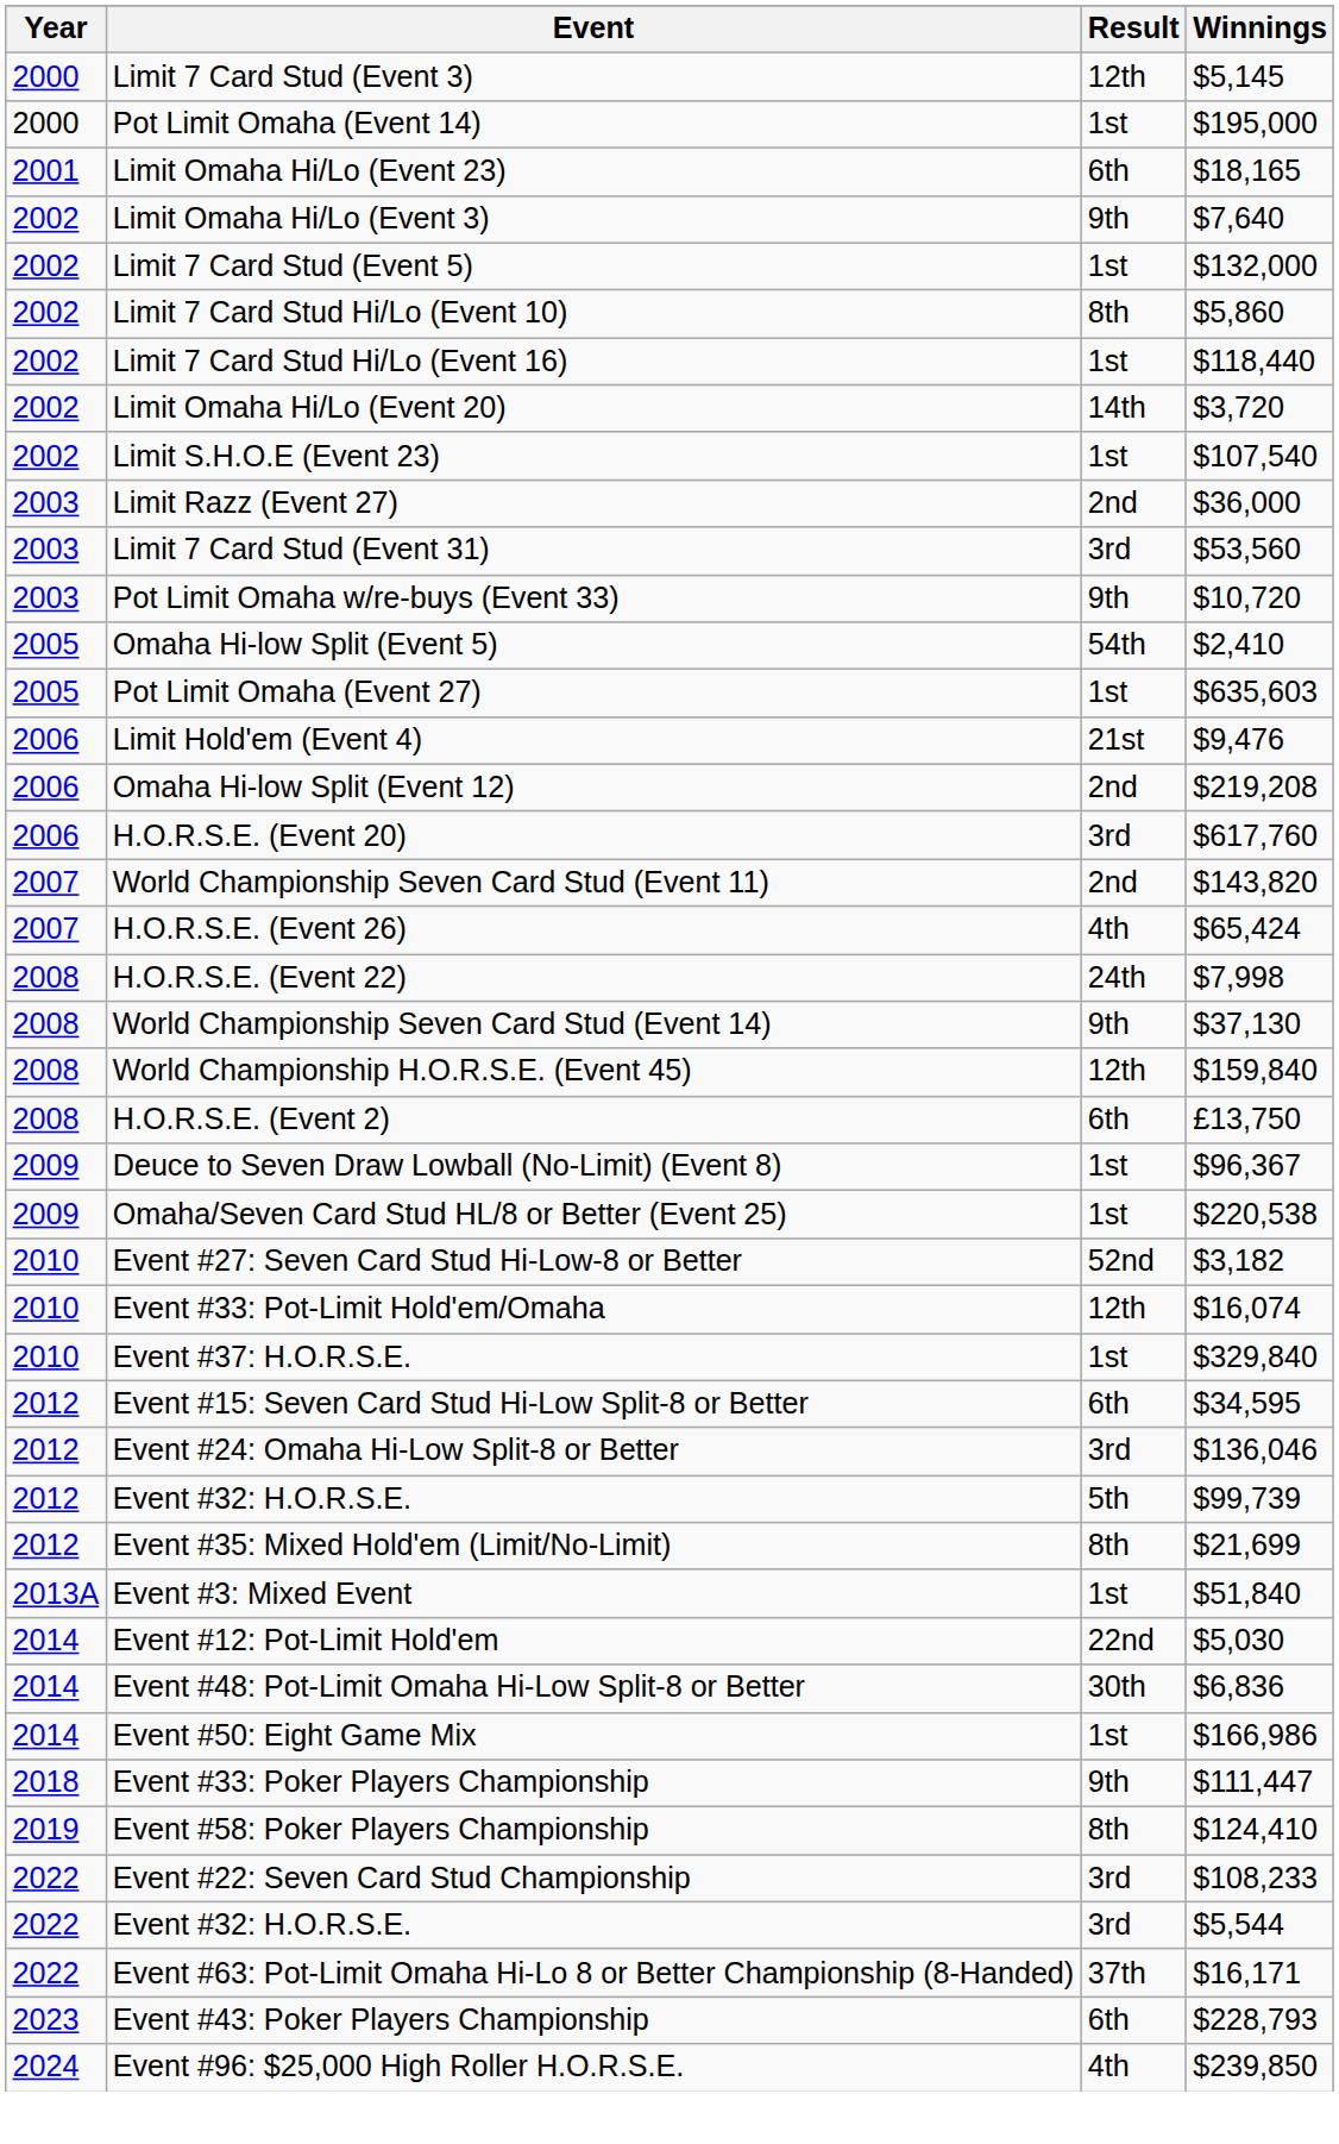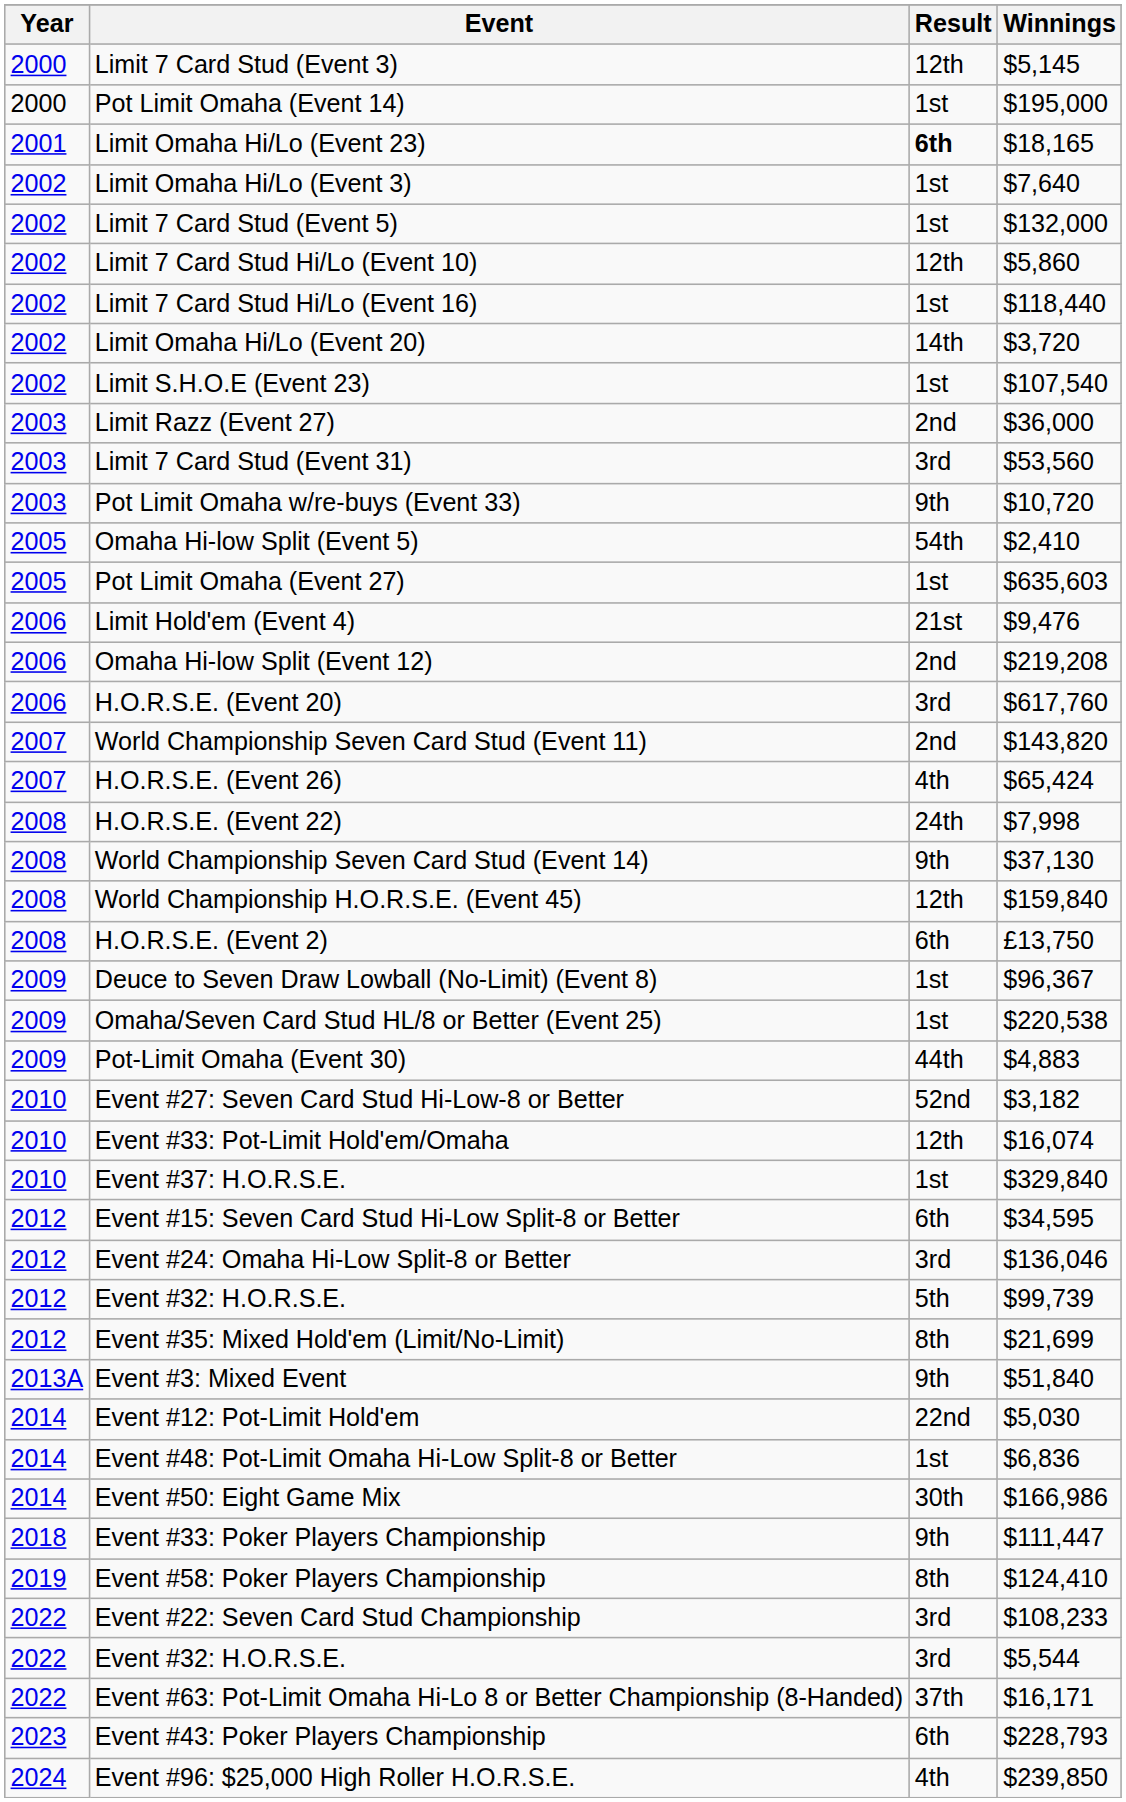Limit Omaha Hi/Lo (Event 23) | Result: normal -> bold
Limit Omaha Hi/Lo (Event 3) | Result: 9th -> 1st
Limit 7 Card Stud Hi/Lo (Event 10) | Result: 8th -> 12th
+ row: 2009 | Pot-Limit Omaha (Event 30) | 44th | $4,883
Event #3: Mixed Event | Result: 1st -> 9th
Event #48: Pot-Limit Omaha Hi-Low Split-8 or Better | Result: 30th -> 1st
Event #50: Eight Game Mix | Result: 1st -> 30th
